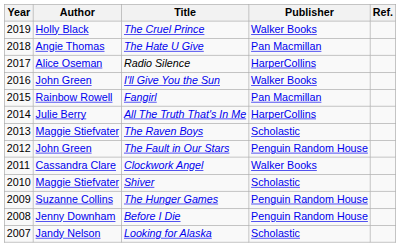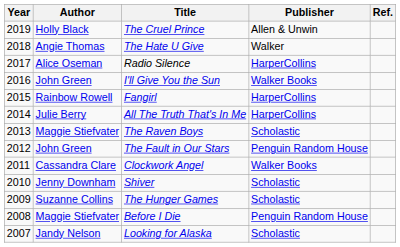The Cruel Prince | Publisher: Walker Books -> Allen & Unwin
The Hate U Give | Publisher: Pan Macmillan -> Walker
Fangirl | Publisher: Pan Macmillan -> HarperCollins
Shiver | Author: Maggie Stiefvater -> Jenny Downham
The Hunger Games | Publisher: Penguin Random House -> Scholastic
Before I Die | Author: Jenny Downham -> Maggie Stiefvater
